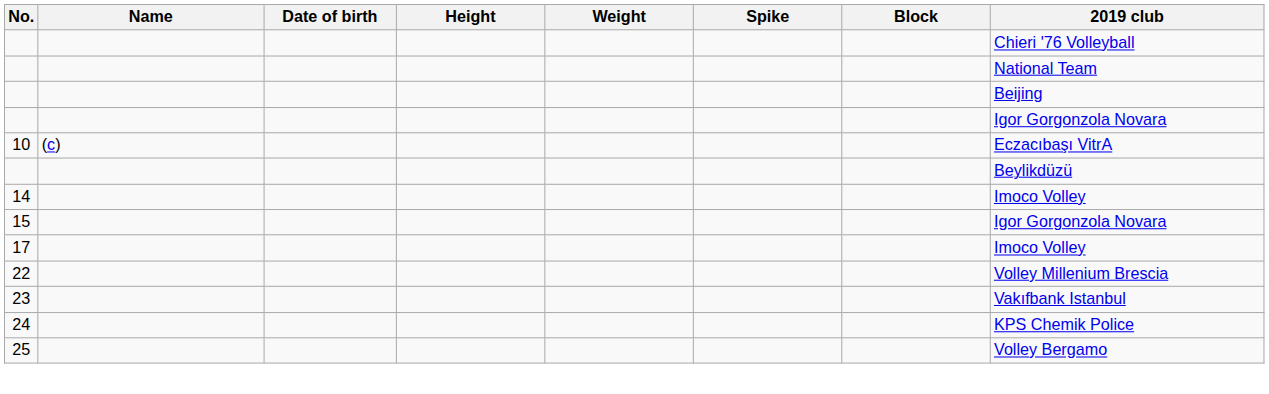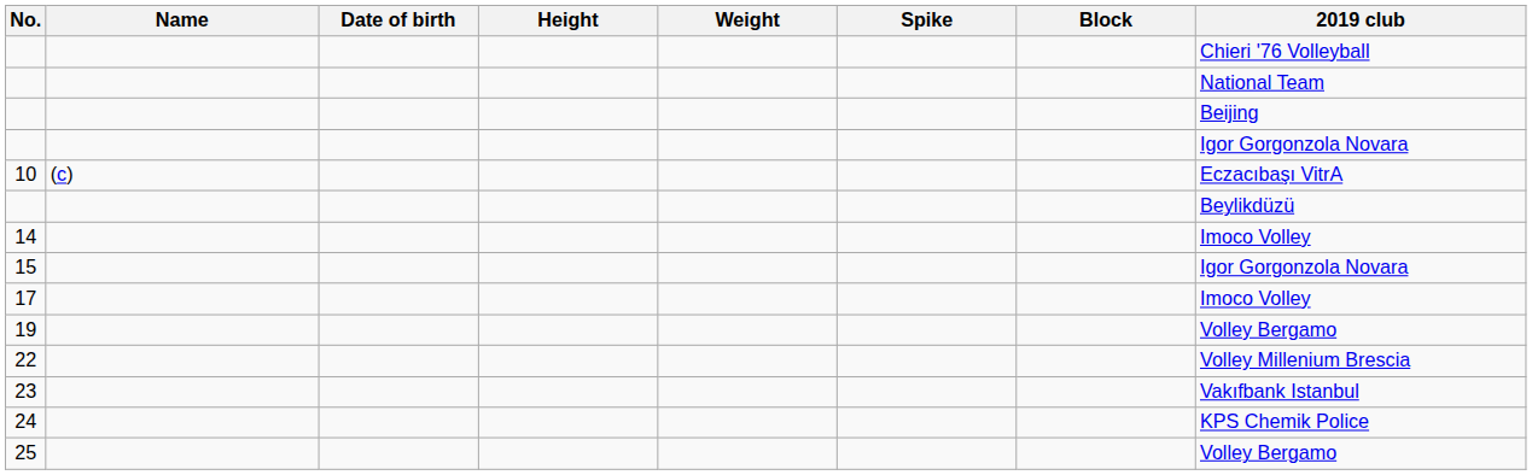+ row: 19 | Volley Bergamo
